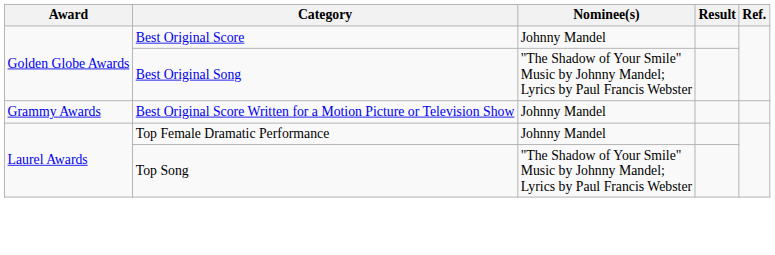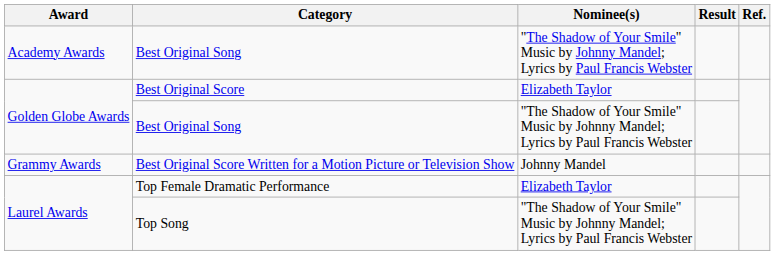+ row: Academy Awards | Best Original Song | "The Shadow of Your Smile" Music by Johnny Mandel; Lyrics by Paul Francis Webster
Best Original Score | Nominee(s): Johnny Mandel -> Elizabeth Taylor
Top Female Dramatic Performance | Nominee(s): Johnny Mandel -> Elizabeth Taylor
